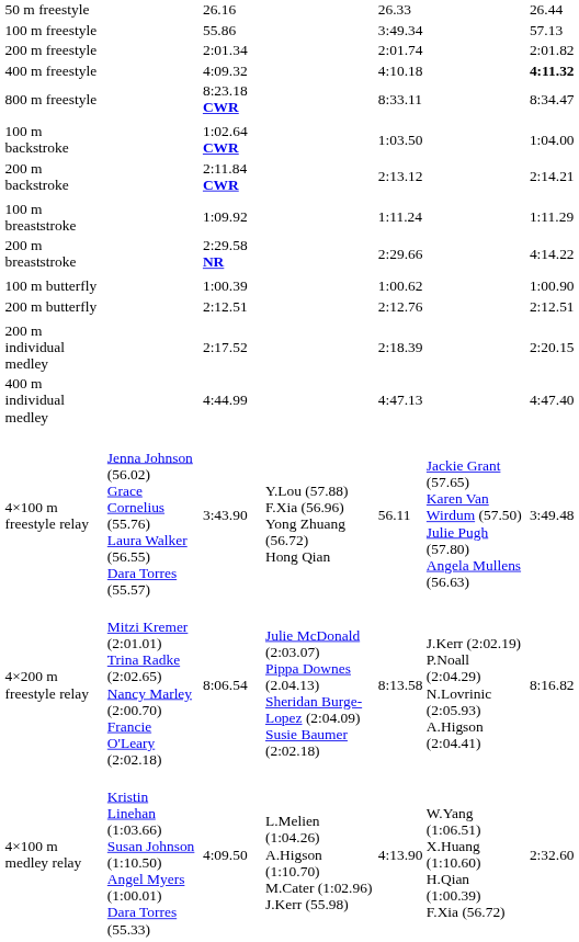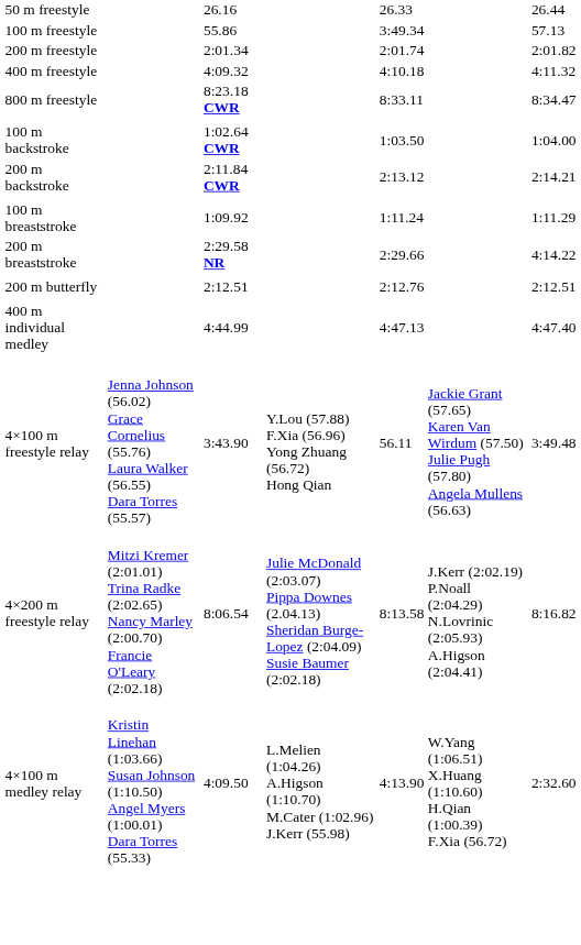400 m freestyle | column 7: bold -> normal
- row: 100 m butterfly | 1:00.39 | 1:00.62 | 1:00.90
- row: 200 m individual medley | 2:17.52 | 2:18.39 | 2:20.15
